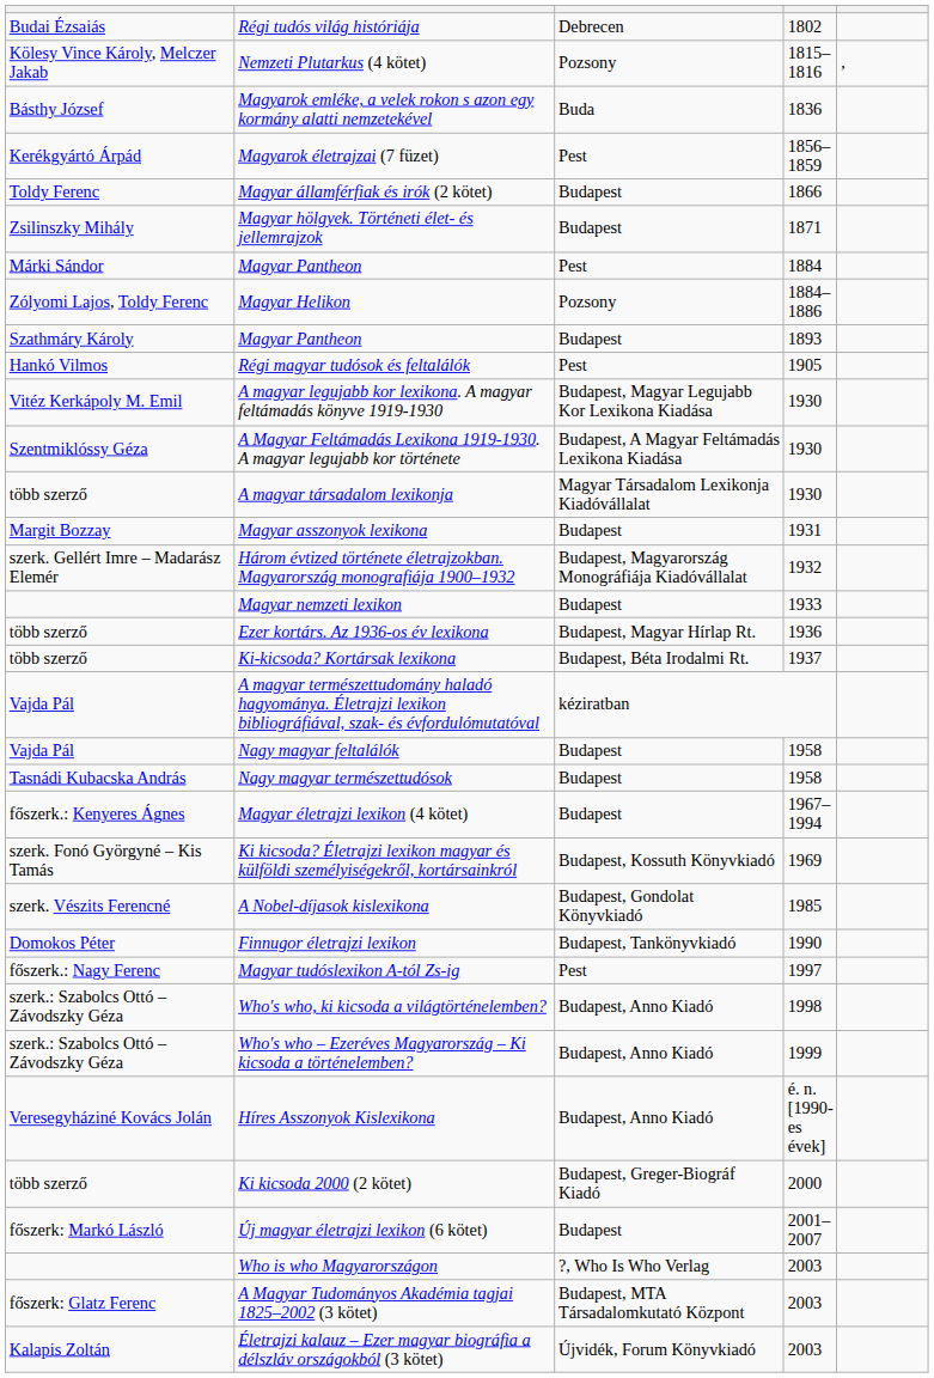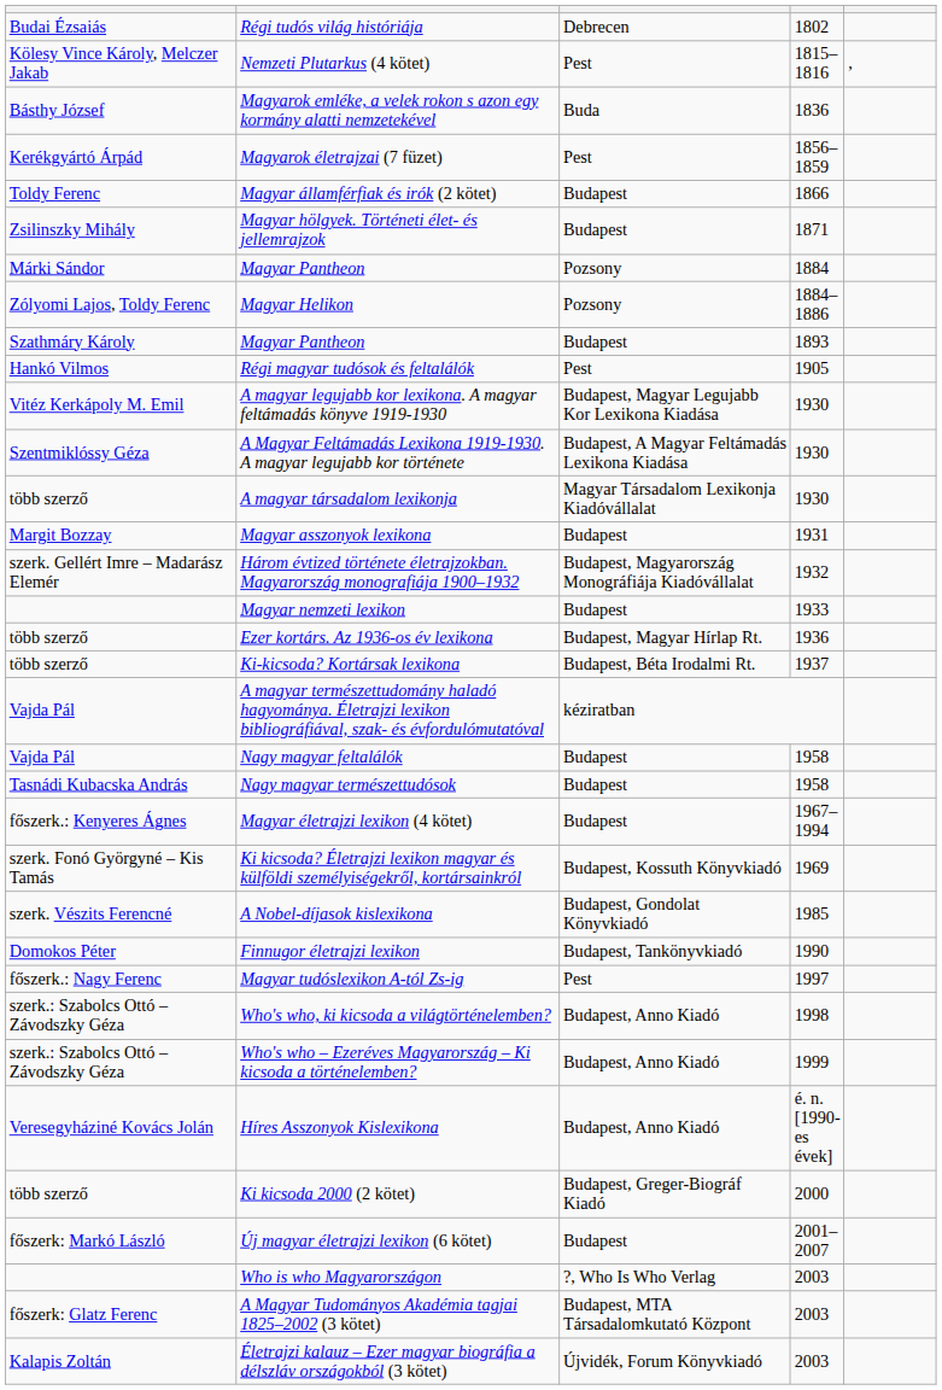Nemzeti Plutarkus (4 kötet) | column 3: Pozsony -> Pest
Márki Sándor / Magyar Pantheon | column 3: Pest -> Pozsony
